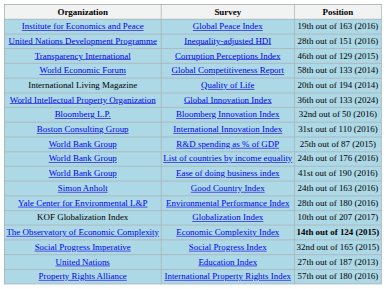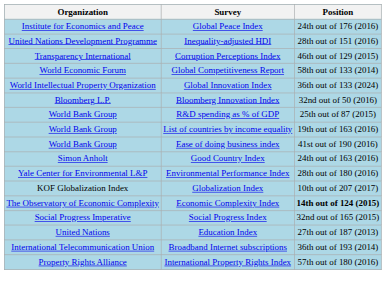Global Peace Index | Position: 19th out of 163 (2016) -> 24th out of 176 (2016)
- row: International Living Magazine | Quality of Life | 20th out of 194 (2014)
- row: Boston Consulting Group | International Innovation Index | 31st out of 110 (2016)
List of countries by income equality | Position: 24th out of 176 (2016) -> 19th out of 163 (2016)
+ row: International Telecommunication Union | Broadband Internet subscriptions | 36th out of 193 (2014)
